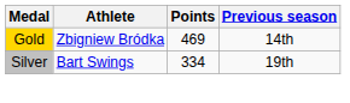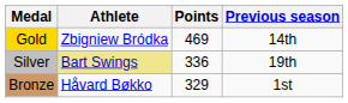Silver | Athlete: no background -> khaki background
Silver | Points: 334 -> 336
+ row: Bronze | Håvard Bøkko | 329 | 1st
